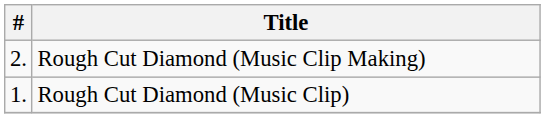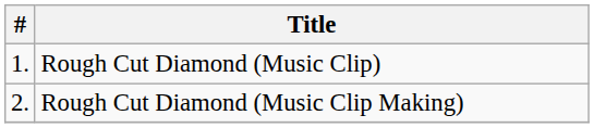rows swapped: Rough Cut Diamond (Music Clip) <-> Rough Cut Diamond (Music Clip Making)
